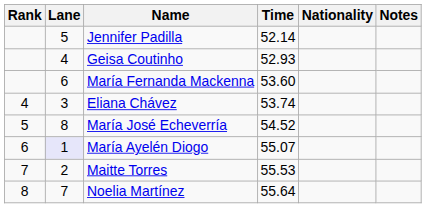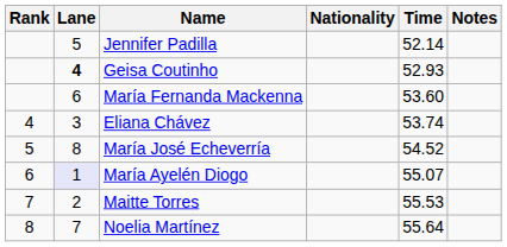columns swapped: Nationality <-> Time
Geisa Coutinho | Lane: normal -> bold
